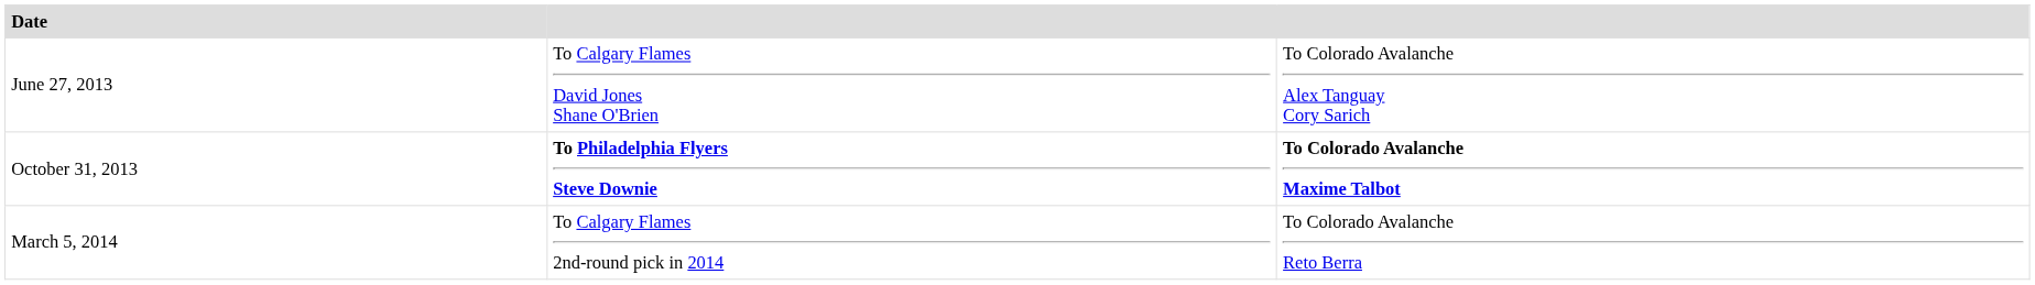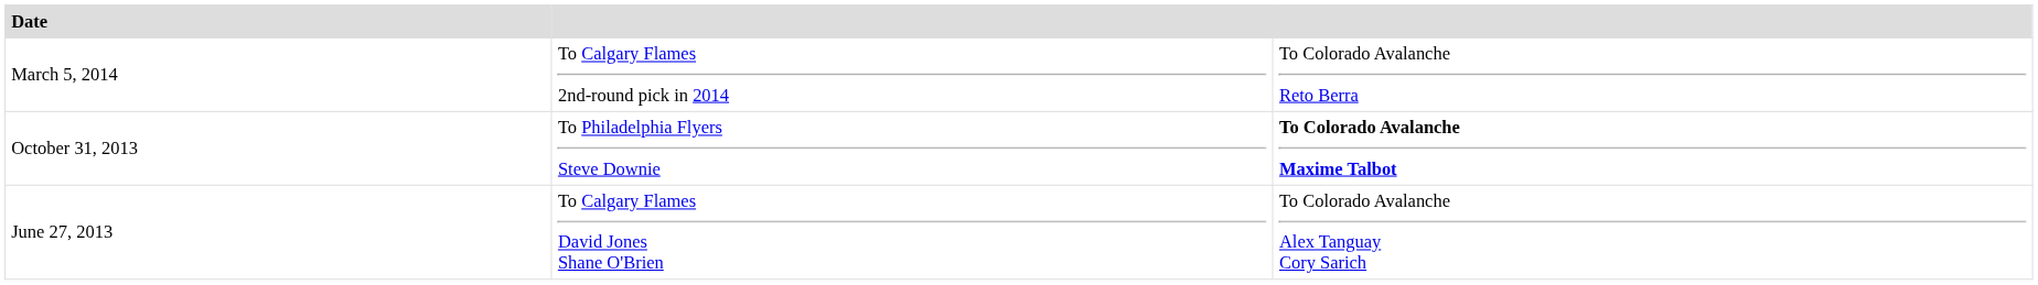rows swapped: June 27, 2013 <-> March 5, 2014
October 31, 2013 | column 2: bold -> normal
